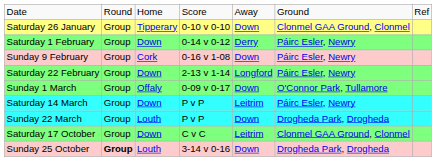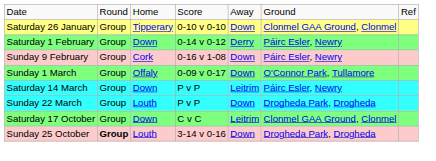- row: Saturday 22 February | Group | Down | 2-13 v 1-14 | Longford | Páirc Esler, Newry
